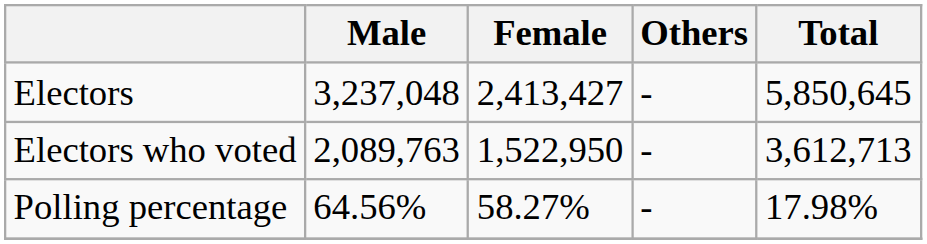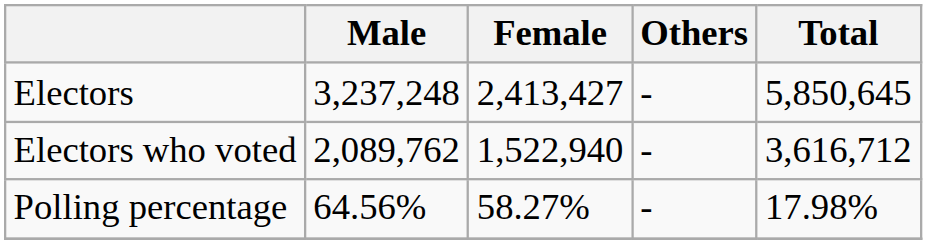Electors | Male: 3,237,048 -> 3,237,248
Electors who voted | Male: 2,089,763 -> 2,089,762
Electors who voted | Female: 1,522,950 -> 1,522,940
Electors who voted | Total: 3,612,713 -> 3,616,712
